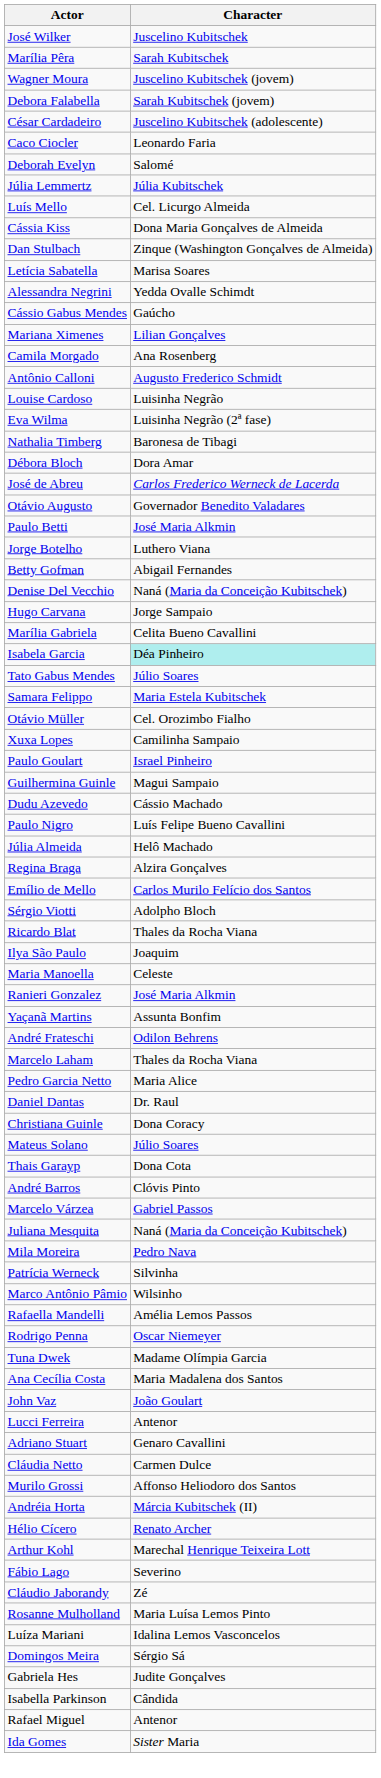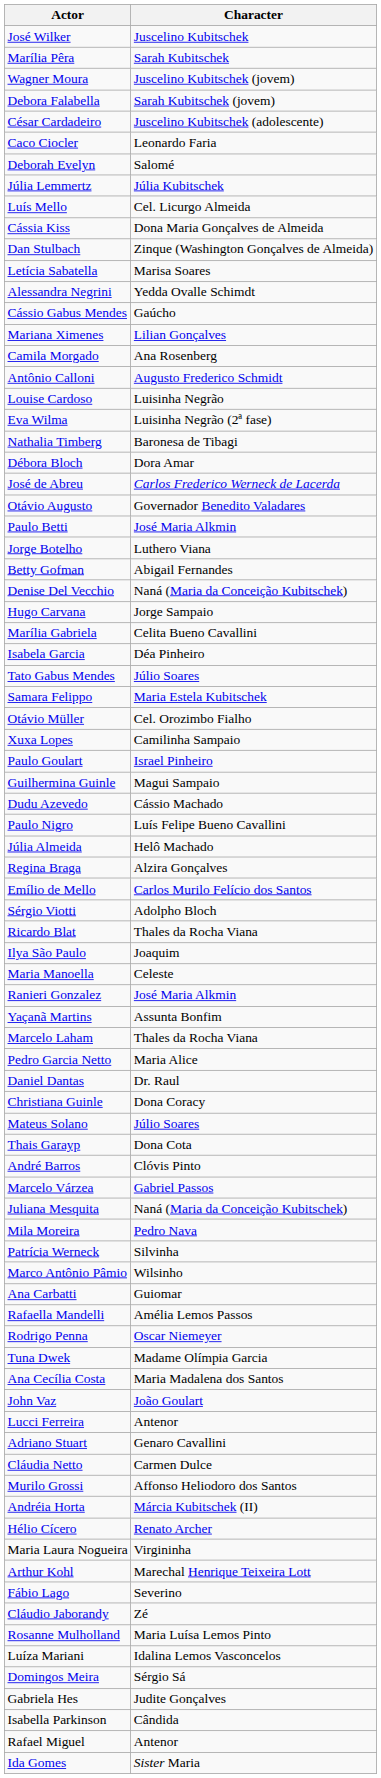Isabela Garcia | Character: paleturquoise background -> no background
- row: André Frateschi | Odilon Behrens
+ row: Ana Carbatti | Guiomar
+ row: Maria Laura Nogueira | Virgininha
